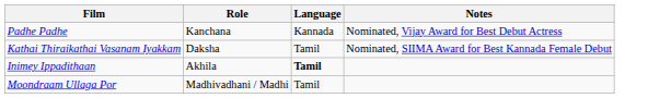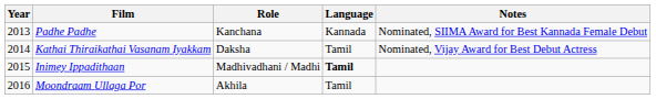+ column: Year | 2013 | 2014 | 2015 | 2016
Padhe Padhe | Notes: Nominated, Vijay Award for Best Debut Actress -> Nominated, SIIMA Award for Best Kannada Female Debut
Kathai Thiraikathai Vasanam Iyakkam | Notes: Nominated, SIIMA Award for Best Kannada Female Debut -> Nominated, Vijay Award for Best Debut Actress
Inimey Ippadithaan | Role: Akhila -> Madhivadhani / Madhi
Moondraam Ullaga Por | Role: Madhivadhani / Madhi -> Akhila
